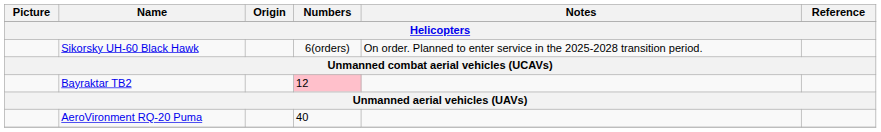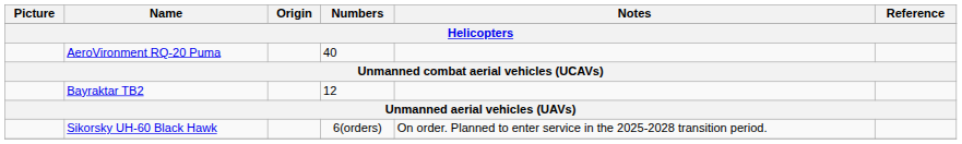rows swapped: Sikorsky UH-60 Black Hawk <-> AeroVironment RQ-20 Puma
Bayraktar TB2 | Numbers: pink background -> no background
